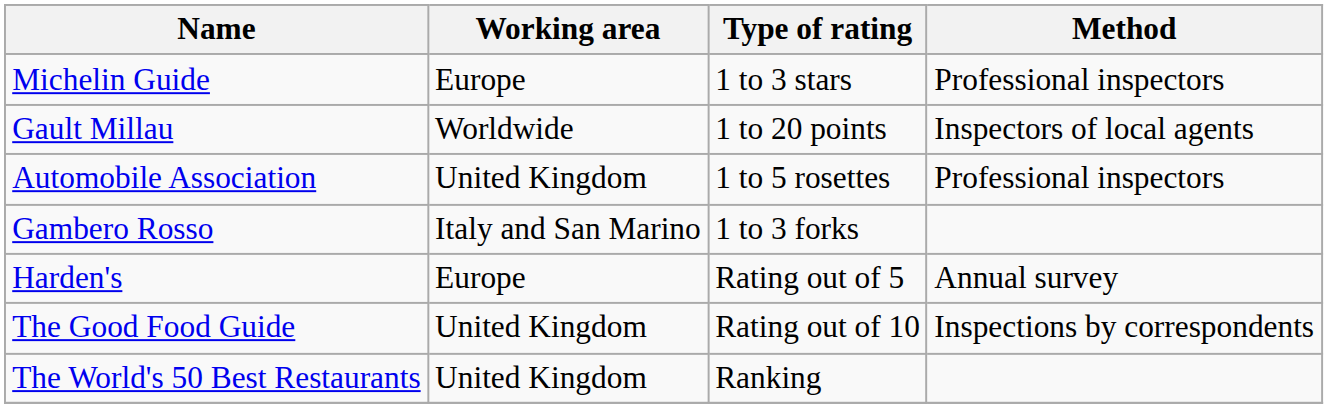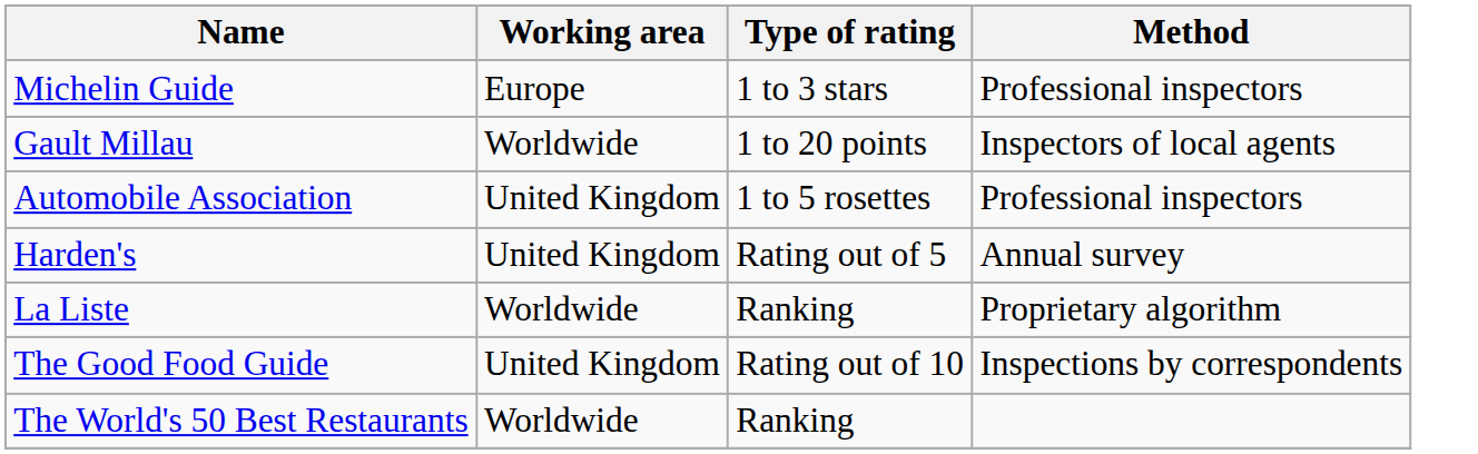- row: Gambero Rosso | Italy and San Marino | 1 to 3 forks
Harden's | Working area: Europe -> United Kingdom
+ row: La Liste | Worldwide | Ranking | Proprietary algorithm
The World's 50 Best Restaurants | Working area: United Kingdom -> Worldwide
